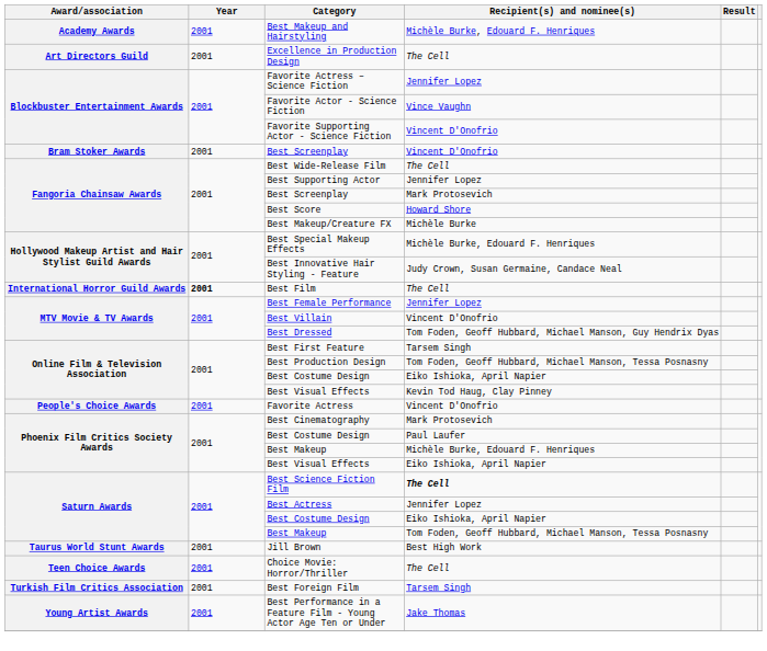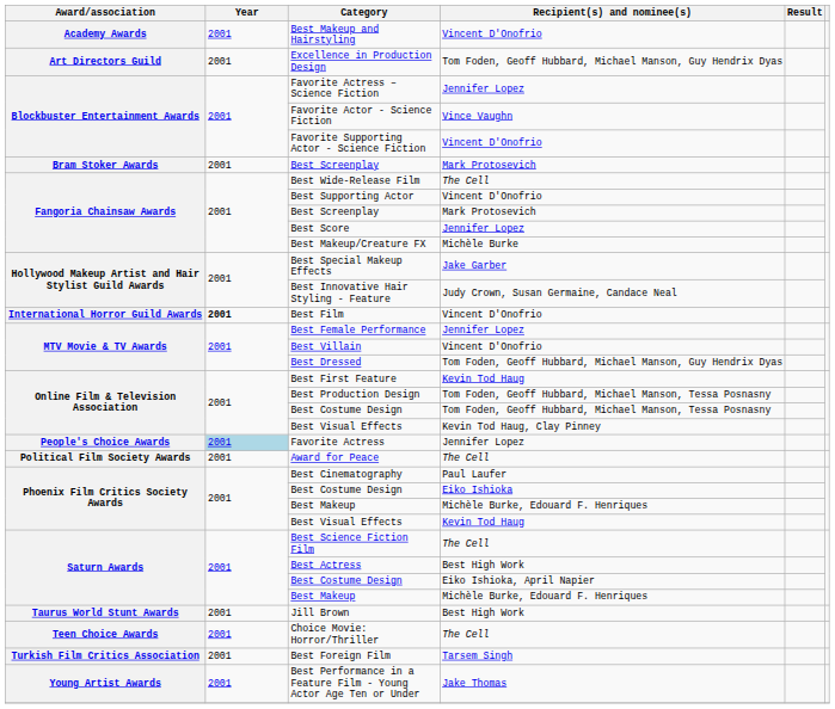Best Makeup and Hairstyling | Recipient(s) and nominee(s): Michèle Burke, Edouard F. Henriques -> Vincent D'Onofrio
Excellence in Production Design | Recipient(s) and nominee(s): The Cell -> Tom Foden, Geoff Hubbard, Michael Manson, Guy Hendrix Dyas
Bram Stoker Awards / Best Screenplay | Recipient(s) and nominee(s): Vincent D'Onofrio -> Mark Protosevich
Best Supporting Actor | Recipient(s) and nominee(s): Jennifer Lopez -> Vincent D'Onofrio
Best Score | Recipient(s) and nominee(s): Howard Shore -> Jennifer Lopez
Best Special Makeup Effects | Recipient(s) and nominee(s): Michèle Burke, Edouard F. Henriques -> Jake Garber
Best Film | Recipient(s) and nominee(s): The Cell -> Vincent D'Onofrio
Best First Feature | Recipient(s) and nominee(s): Tarsem Singh -> Kevin Tod Haug
Online Film & Television Association / Best Costume Design | Recipient(s) and nominee(s): Eiko Ishioka, April Napier -> Tom Foden, Geoff Hubbard, Michael Manson, Tessa Posnasny
Favorite Actress | Year: no background -> lightblue background
Favorite Actress | Recipient(s) and nominee(s): Vincent D'Onofrio -> Jennifer Lopez
+ row: Political Film Society Awards | 2001 | Award for Peace | The Cell
Best Cinematography | Recipient(s) and nominee(s): Mark Protosevich -> Paul Laufer
Phoenix Film Critics Society Awards / Best Costume Design | Recipient(s) and nominee(s): Paul Laufer -> Eiko Ishioka
Phoenix Film Critics Society Awards / Best Visual Effects | Recipient(s) and nominee(s): Eiko Ishioka, April Napier -> Kevin Tod Haug
Best Science Fiction Film | Recipient(s) and nominee(s): bold -> normal
Best Actress | Recipient(s) and nominee(s): Jennifer Lopez -> Best High Work
Saturn Awards / Best Makeup | Recipient(s) and nominee(s): Tom Foden, Geoff Hubbard, Michael Manson, Tessa Posnasny -> Michèle Burke, Edouard F. Henriques
